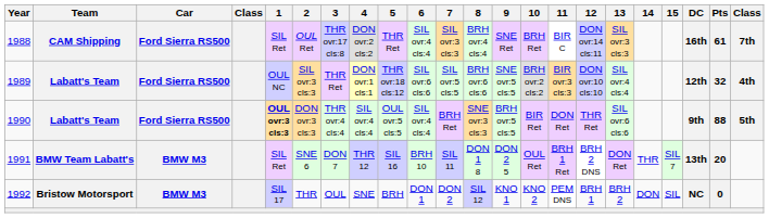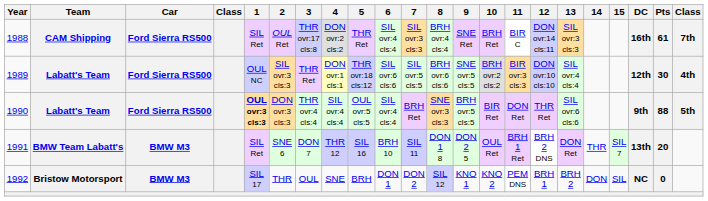1989 | Pts: 32 -> 30
